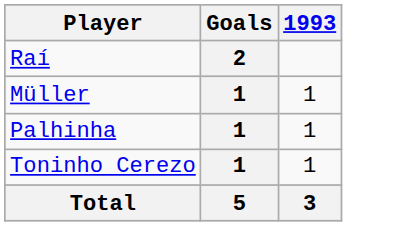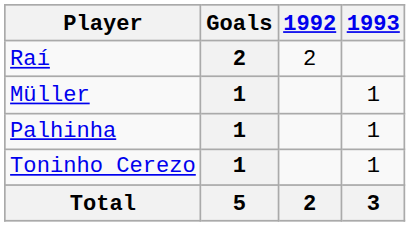+ column: 1992 | 2 | 2
